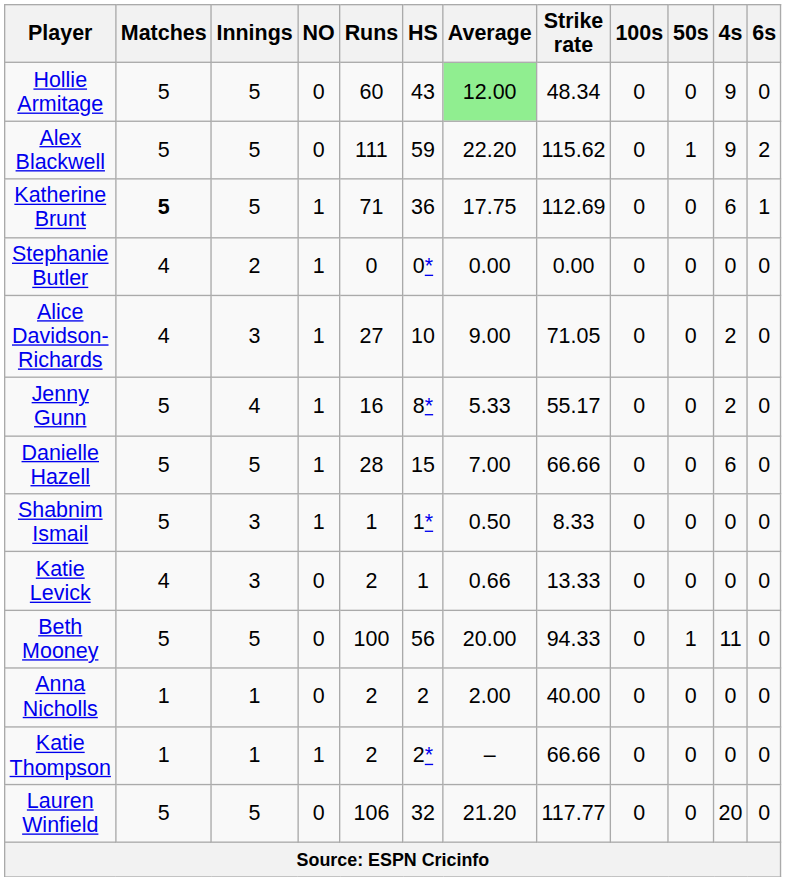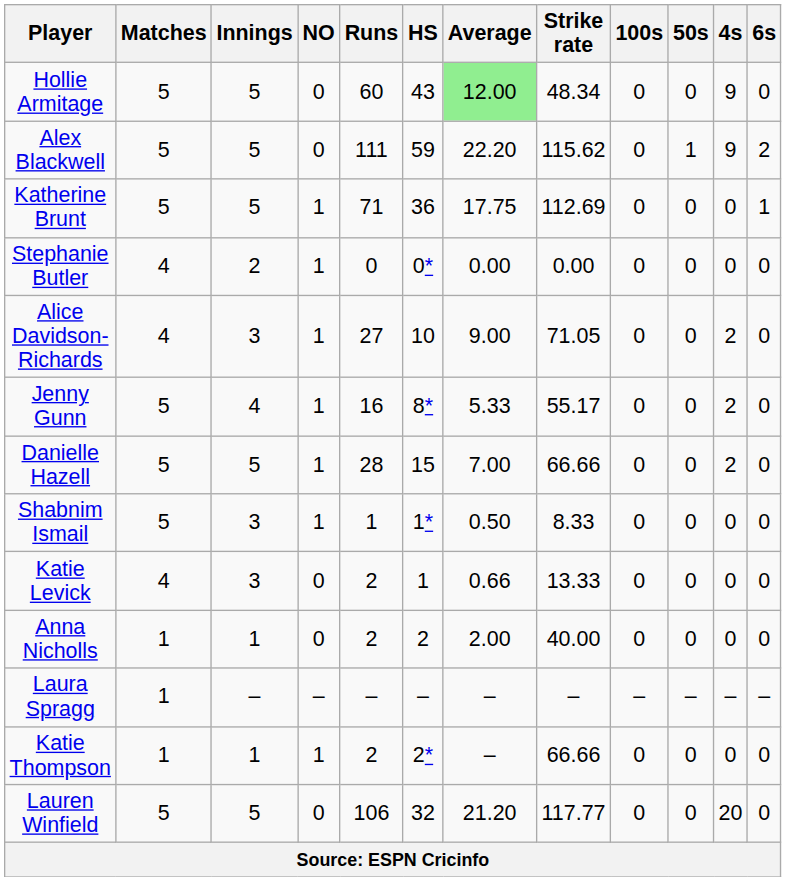Katherine Brunt | Matches: bold -> normal
Katherine Brunt | 4s: 6 -> 0
Danielle Hazell | 4s: 6 -> 2
- row: Beth Mooney | 5 | 5 | 0 | 100 | 56 | 20.00 | 94.33 | 0 | 1 | 11 | 0
+ row: Laura Spragg | 1 | – | – | – | – | – | – | – | – | – | –
